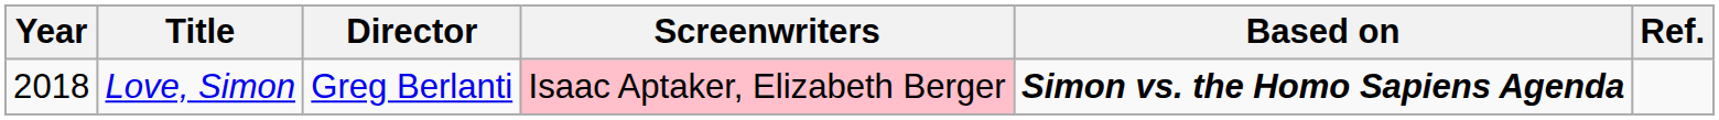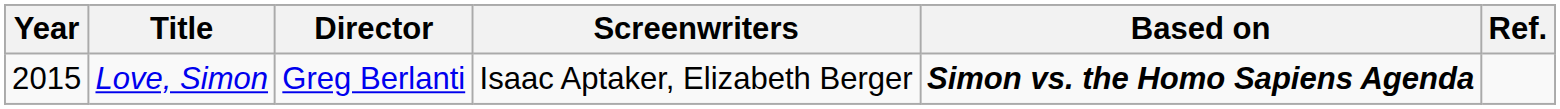Love, Simon | Year: 2018 -> 2015
Love, Simon | Screenwriters: pink background -> no background
